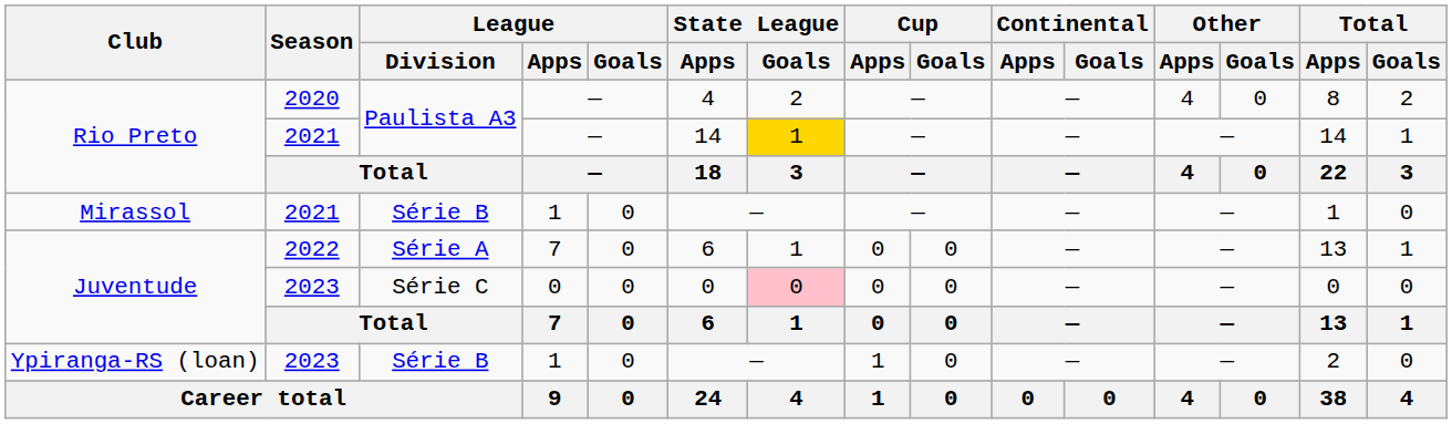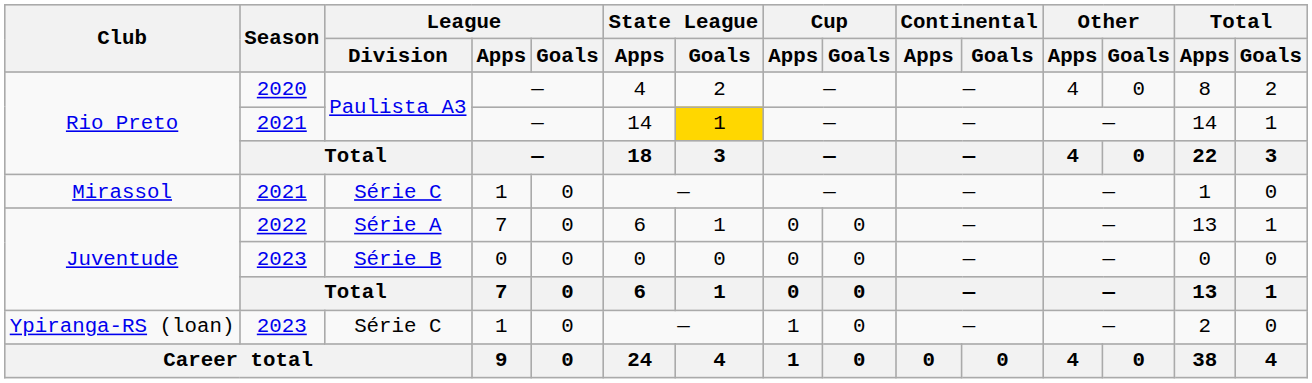Mirassol | League / Division: Série B -> Série C
Juventude / 2023 | League / Division: Série C -> Série B
Juventude / 2023 | State League / Goals: pink background -> no background
Ypiranga-RS (loan) | League / Division: Série B -> Série C
